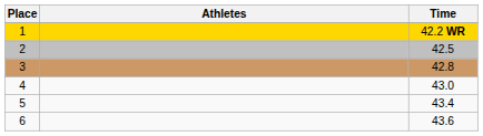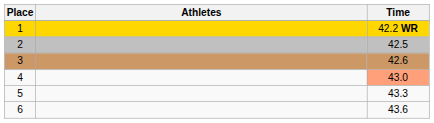3 | Time: 42.8 -> 42.6
4 | Time: no background -> lightsalmon background
5 | Time: 43.4 -> 43.3
